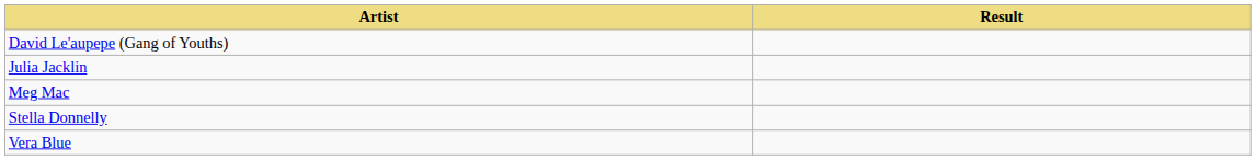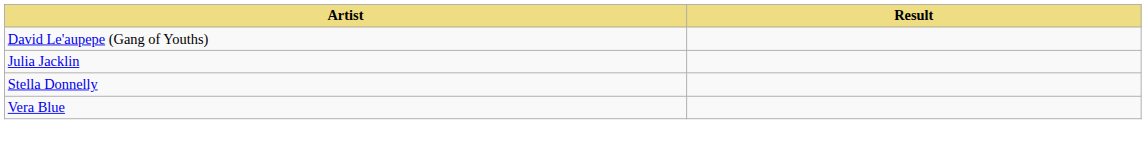- row: Meg Mac
